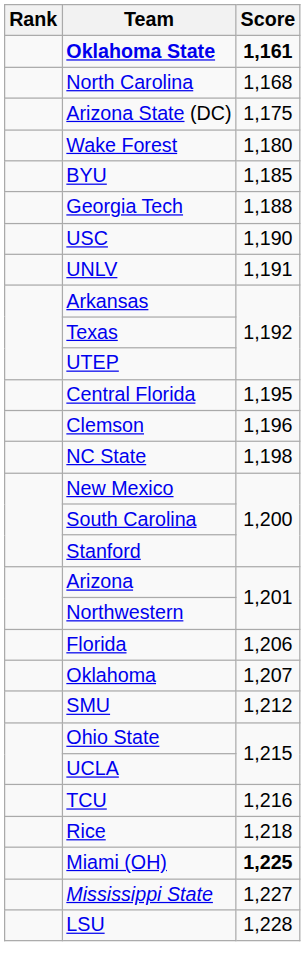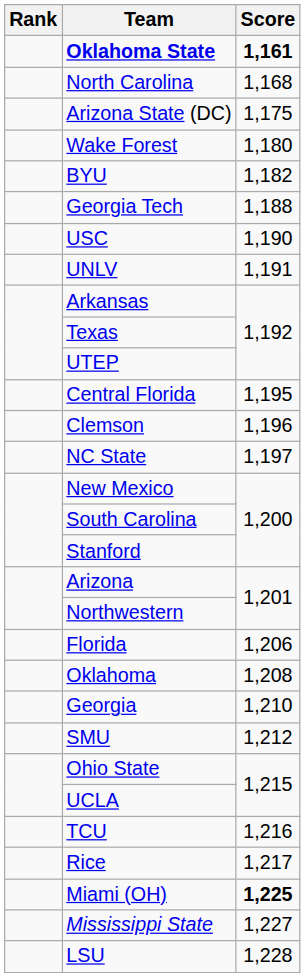BYU | Score: 1,185 -> 1,182
NC State | Score: 1,198 -> 1,197
Oklahoma | Score: 1,207 -> 1,208
+ row: Georgia | 1,210
Rice | Score: 1,218 -> 1,217
